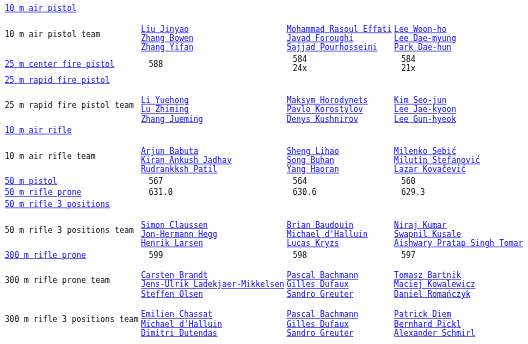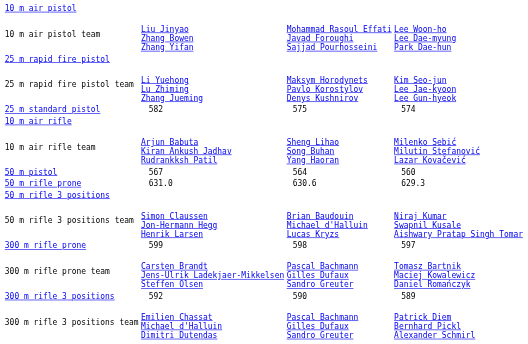- row: 25 m center fire pistol | 588 | 584 24x | 584 21x
+ row: 25 m standard pistol | 582 | 575 | 574
+ row: 300 m rifle 3 positions | 592 | 590 | 589
